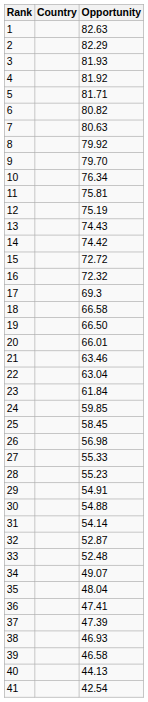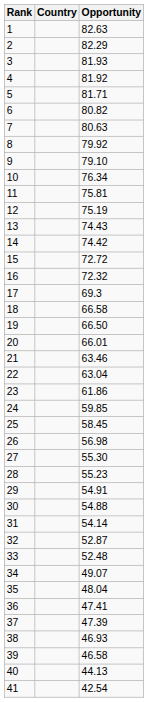9 | Opportunity: 79.70 -> 79.10
23 | Opportunity: 61.84 -> 61.86
27 | Opportunity: 55.33 -> 55.30
